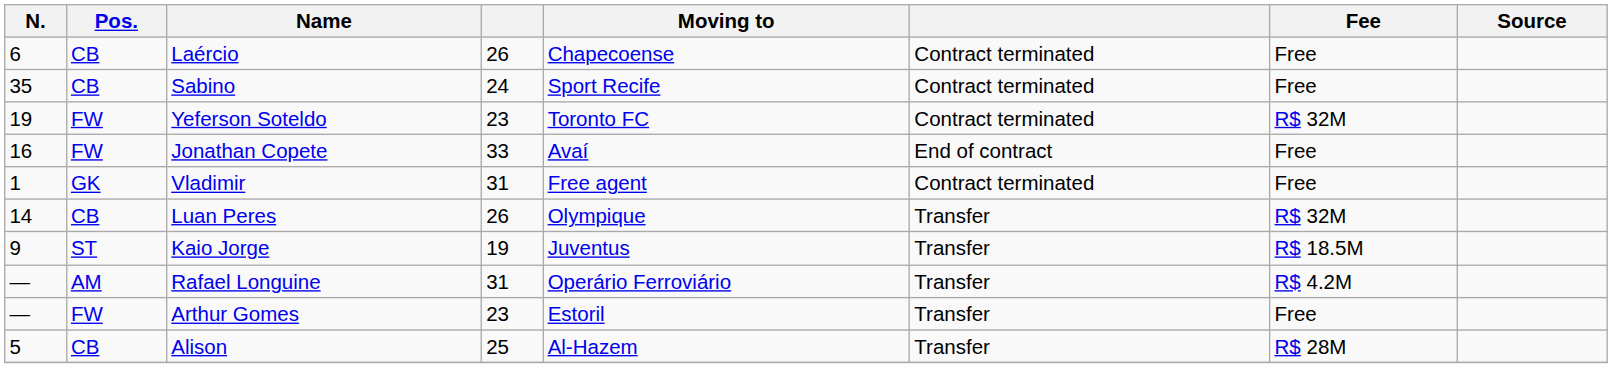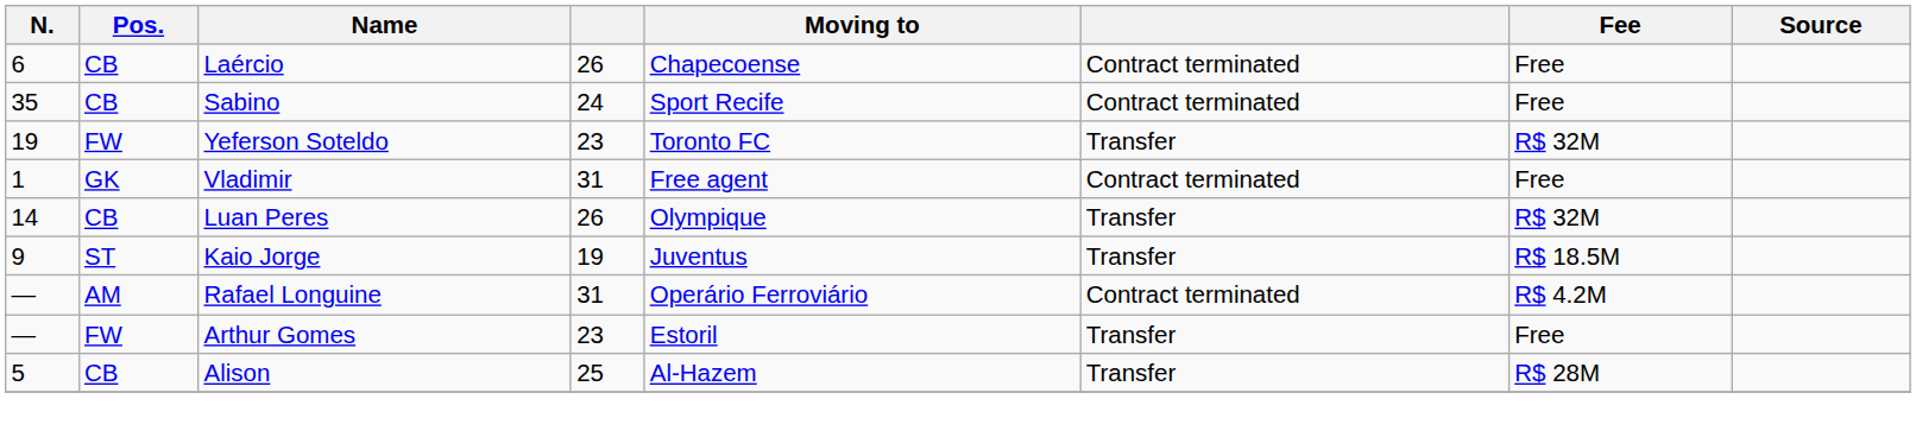Yeferson Soteldo | column 6: Contract terminated -> Transfer
- row: 16 | FW | Jonathan Copete | 33 | Avaí | End of contract | Free
Rafael Longuine | column 6: Transfer -> Contract terminated
